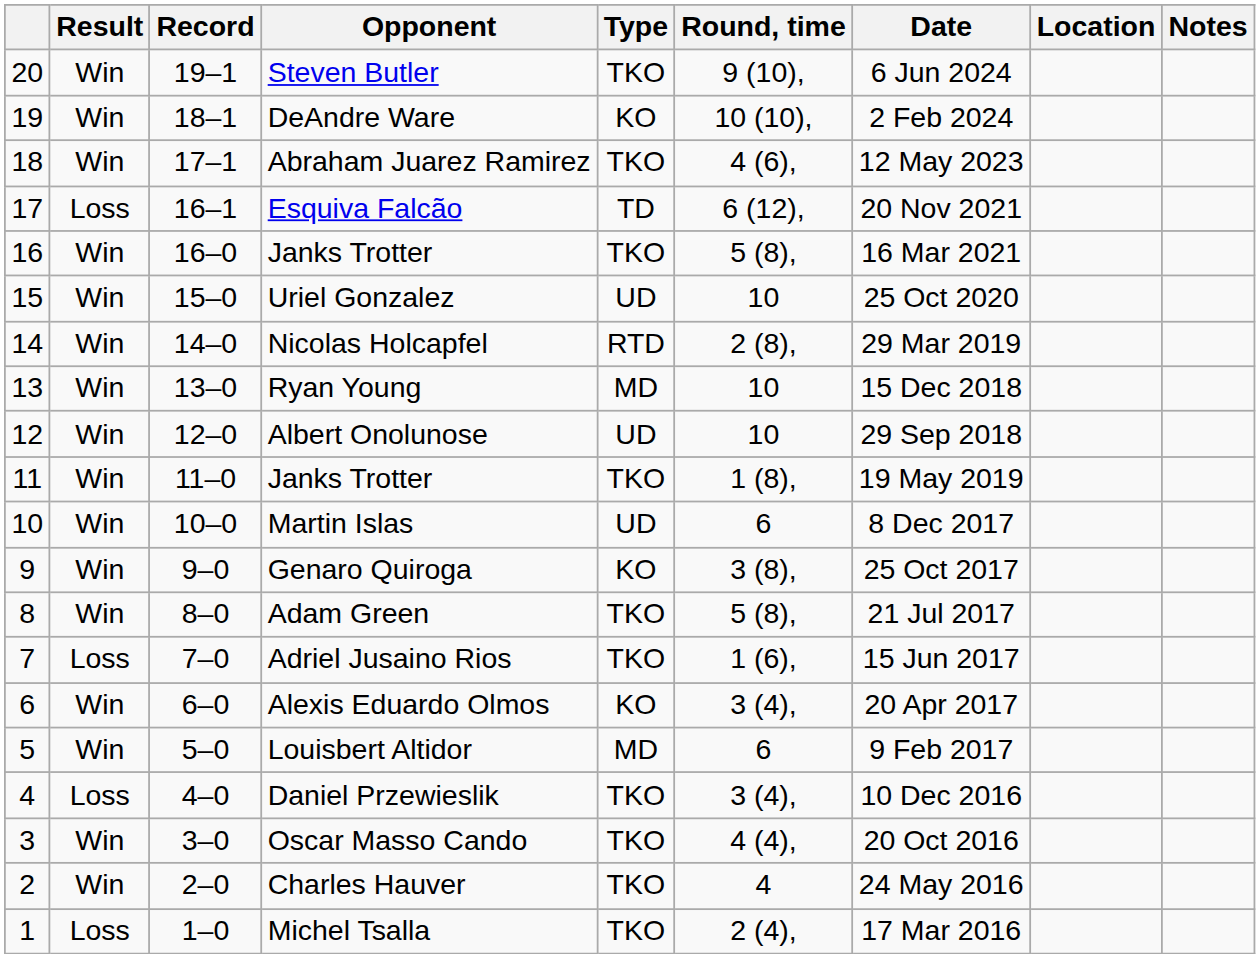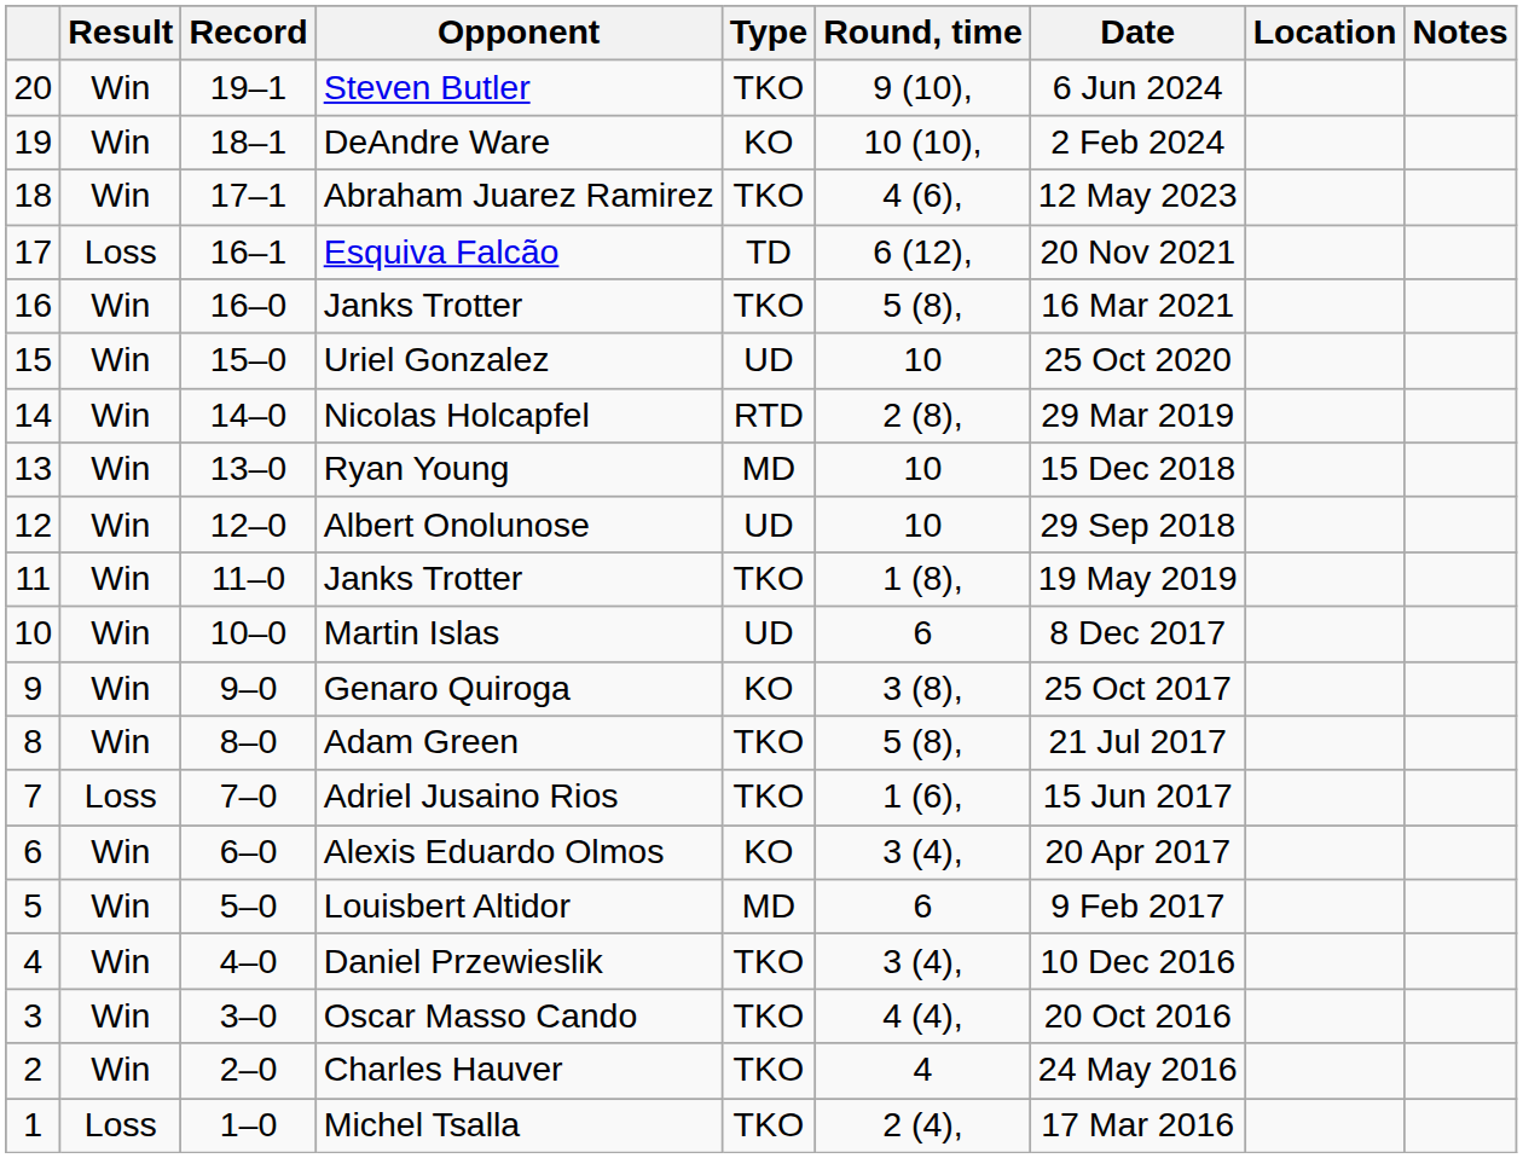Daniel Przewieslik | Result: Loss -> Win
